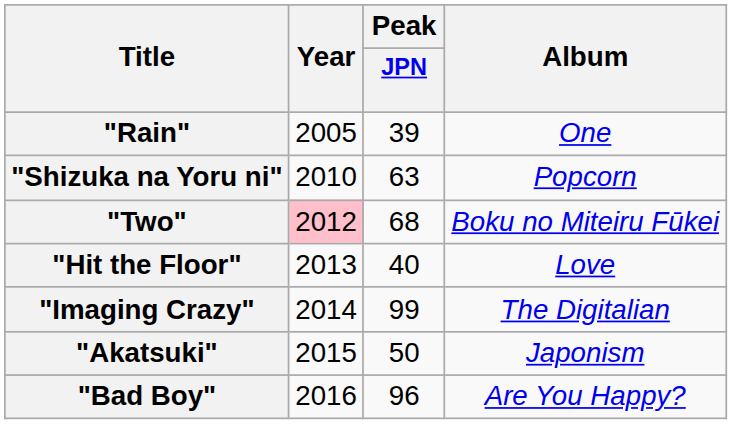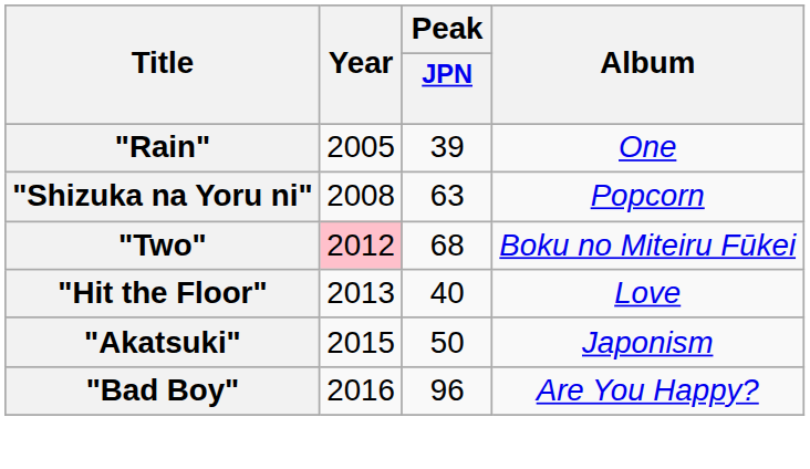"Shizuka na Yoru ni" | Year: 2010 -> 2008
- row: "Imaging Crazy" | 2014 | 99 | The Digitalian
